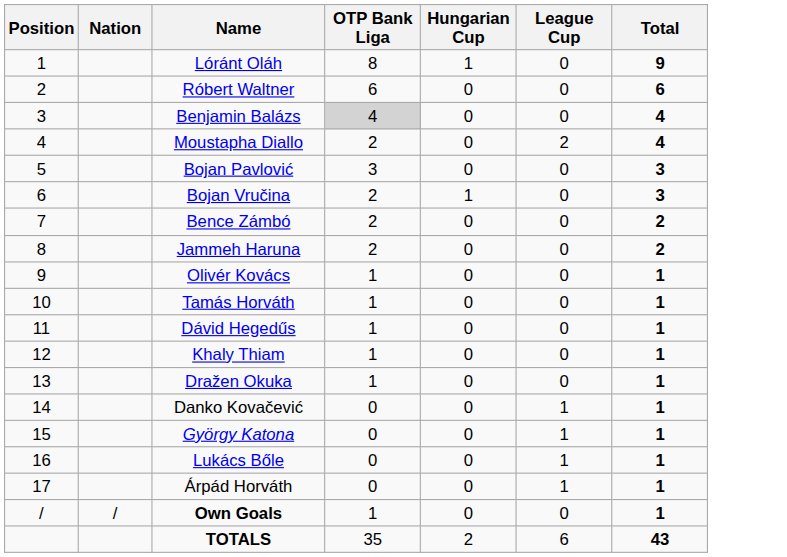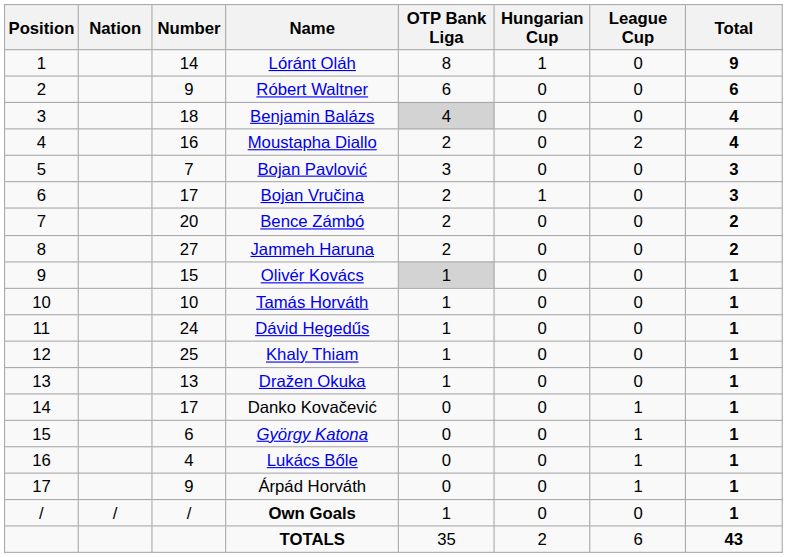+ column: Number | 14 | 9 | 18 | 16 | 7 | 17 | 20 | 27 | 15 | 10 | 24 | 25 | 13 | 17 | 6 | 4 | 9 | /
Olivér Kovács | OTP Bank Liga: no background -> lightgrey background
